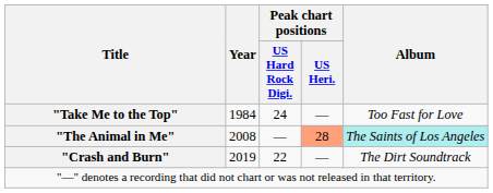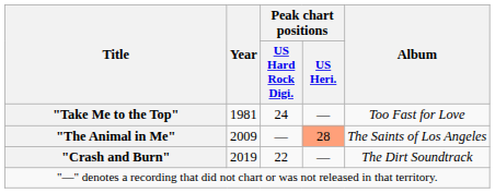"Take Me to the Top" | Year: 1984 -> 1981
"The Animal in Me" | Year: 2008 -> 2009
"The Animal in Me" | Album: paleturquoise background -> no background
